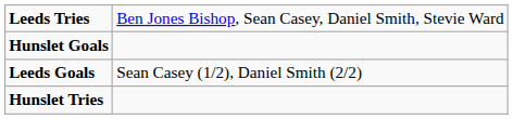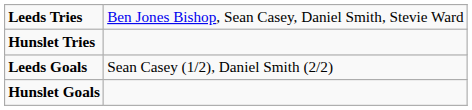rows swapped: Hunslet Tries <-> Hunslet Goals
